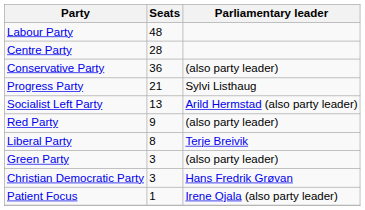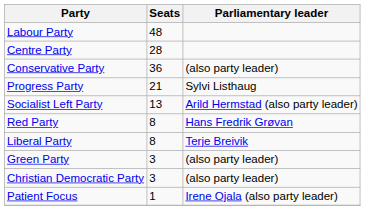Red Party | Seats: 9 -> 8
Red Party | Parliamentary leader: (also party leader) -> Hans Fredrik Grøvan
Christian Democratic Party | Parliamentary leader: Hans Fredrik Grøvan -> (also party leader)
